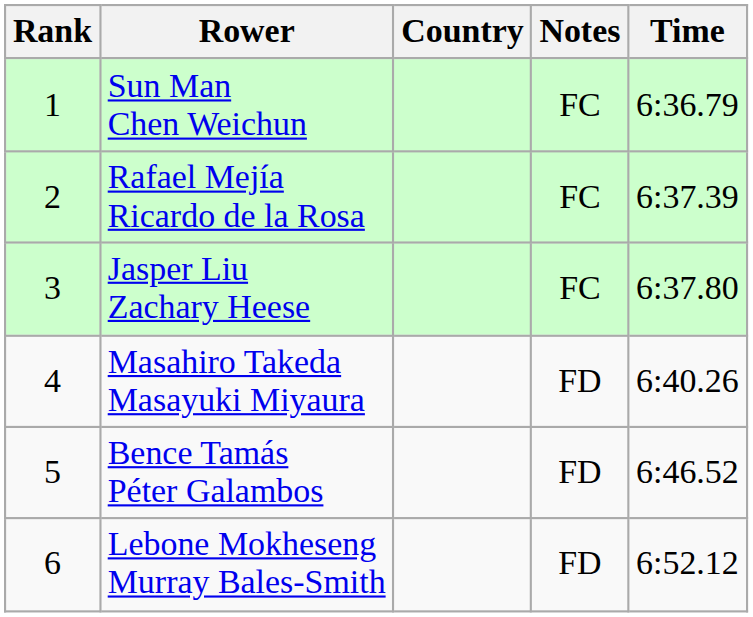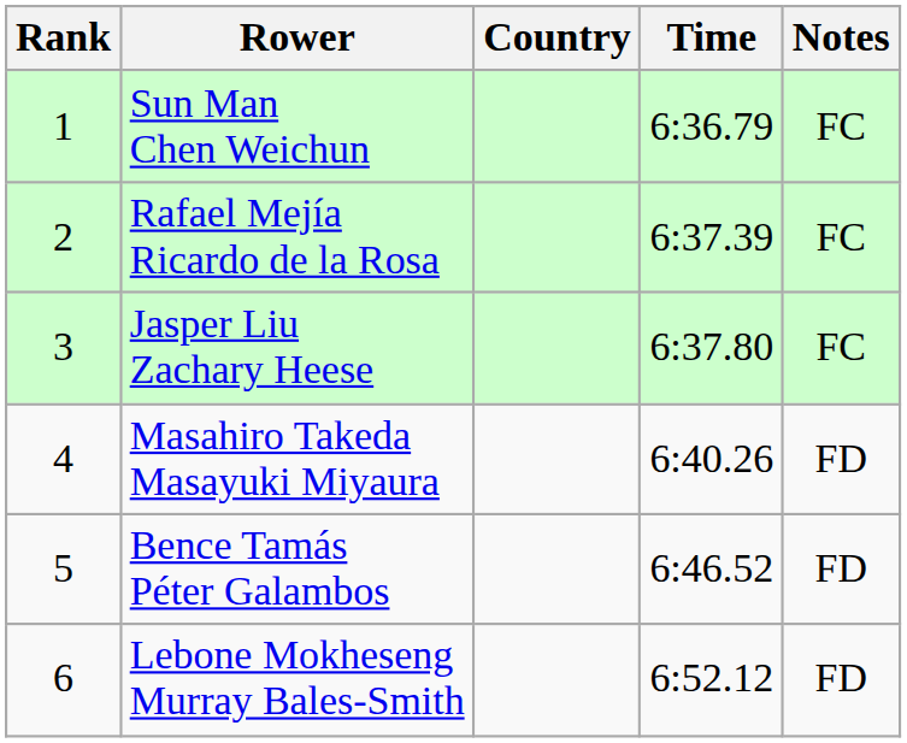columns swapped: Time <-> Notes
